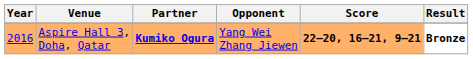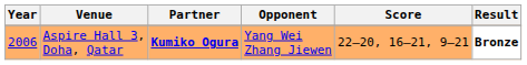Aspire Hall 3, Doha, Qatar | Year: 2016 -> 2006
Aspire Hall 3, Doha, Qatar | Score: bold -> normal
